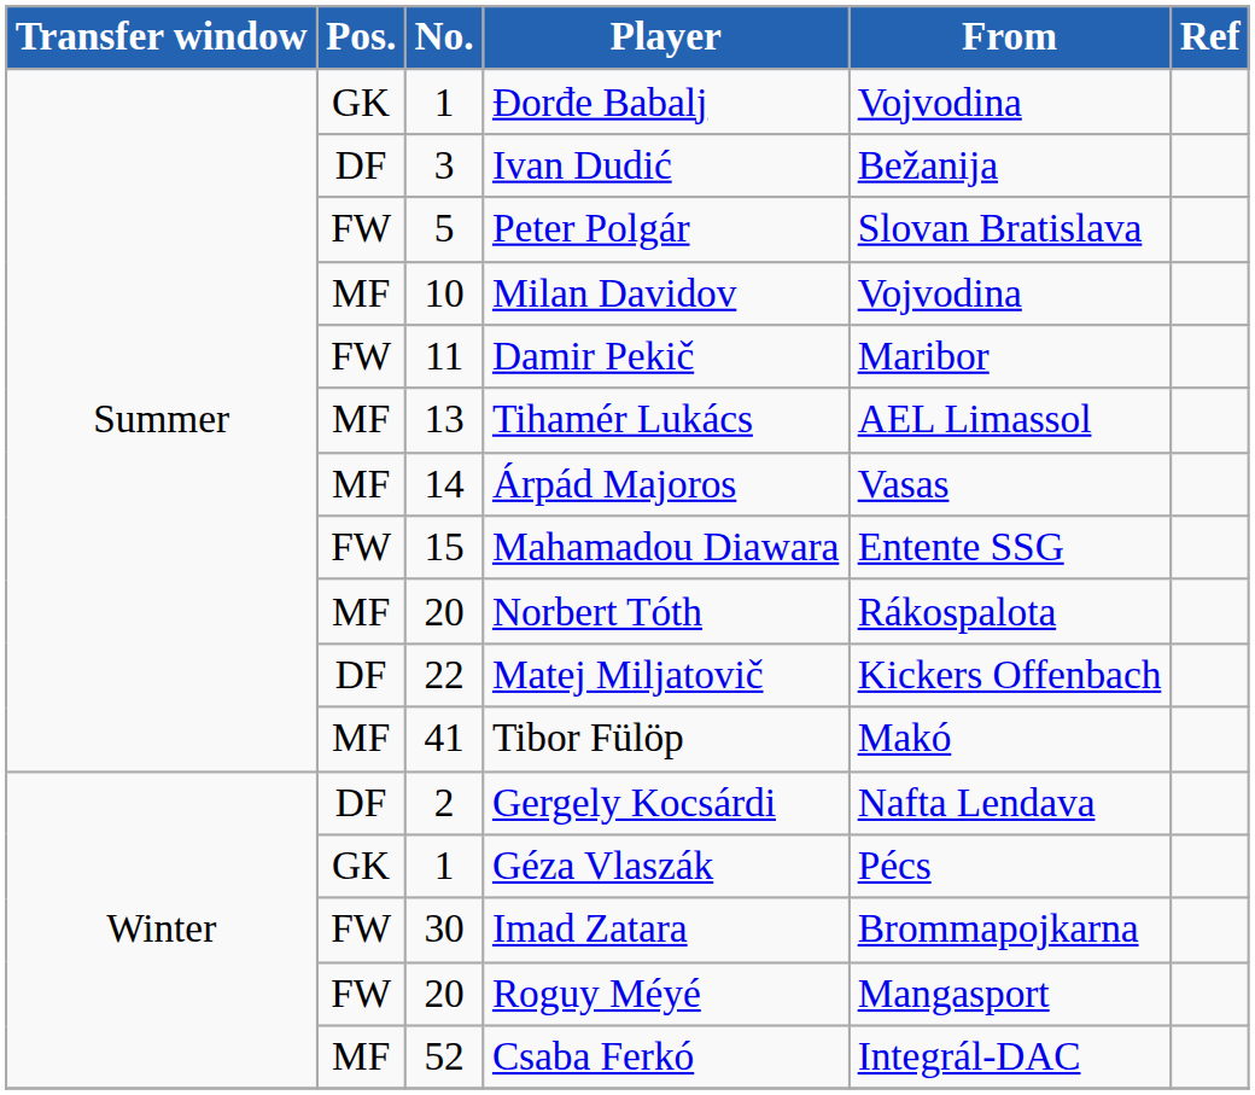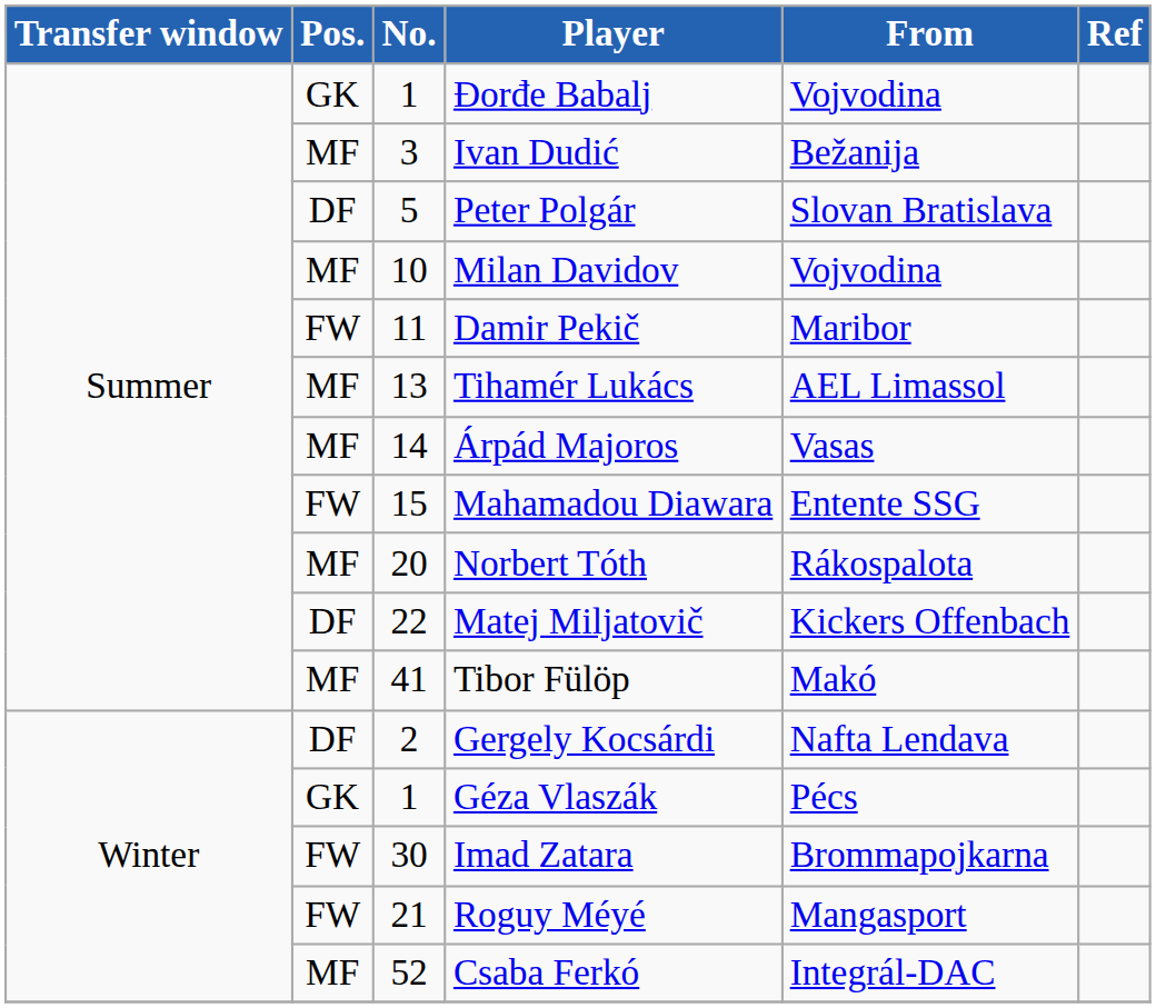Ivan Dudić | Pos.: DF -> MF
Peter Polgár | Pos.: FW -> DF
Roguy Méyé | No.: 20 -> 21
